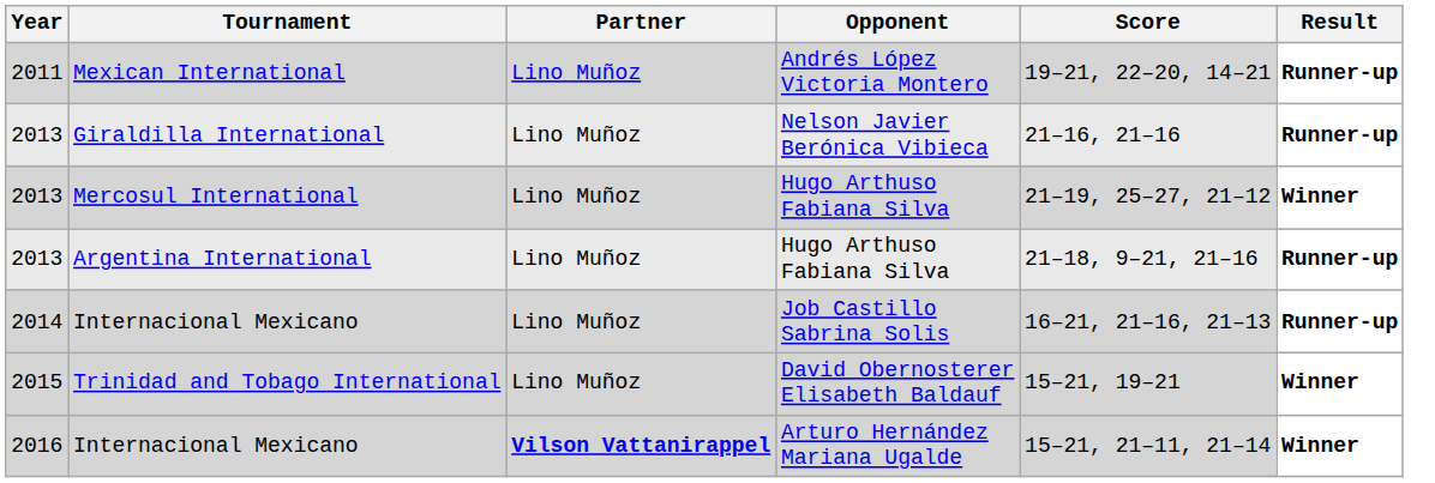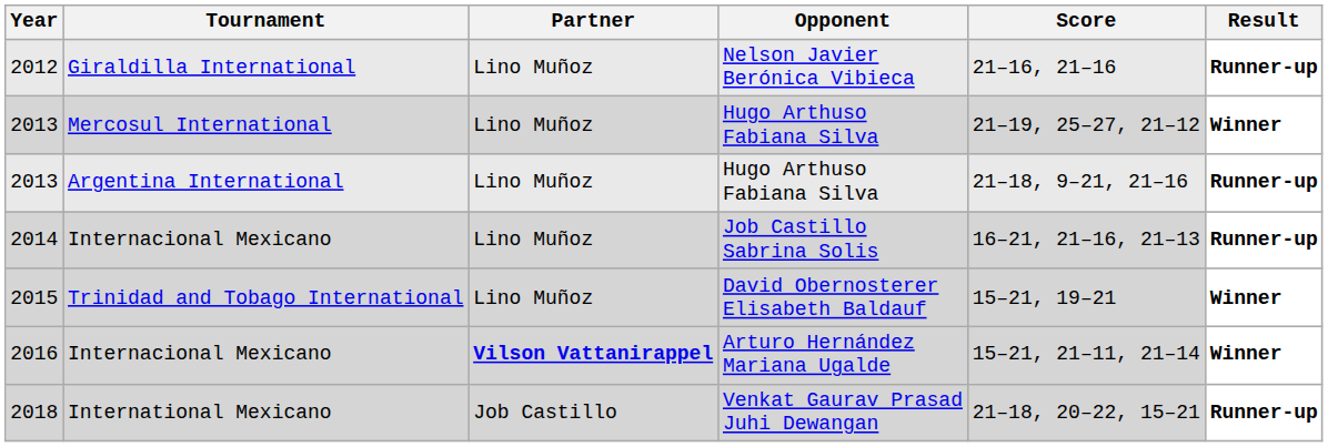- row: 2011 | Mexican International | Lino Muñoz | Andrés López Victoria Montero | 19–21, 22–20, 14–21 | Runner-up
Giraldilla International | Year: 2013 -> 2012
+ row: 2018 | International Mexicano | Job Castillo | Venkat Gaurav Prasad Juhi Dewangan | 21–18, 20–22, 15–21 | Runner-up
